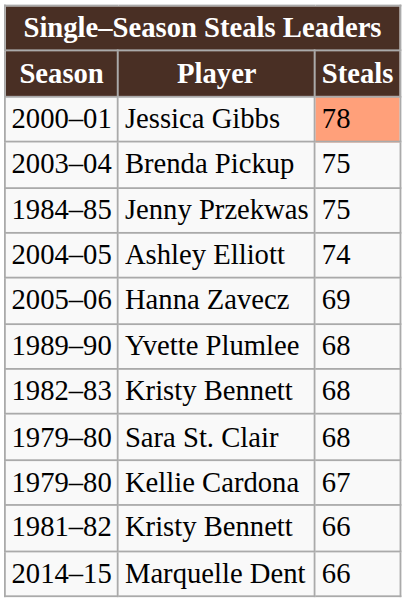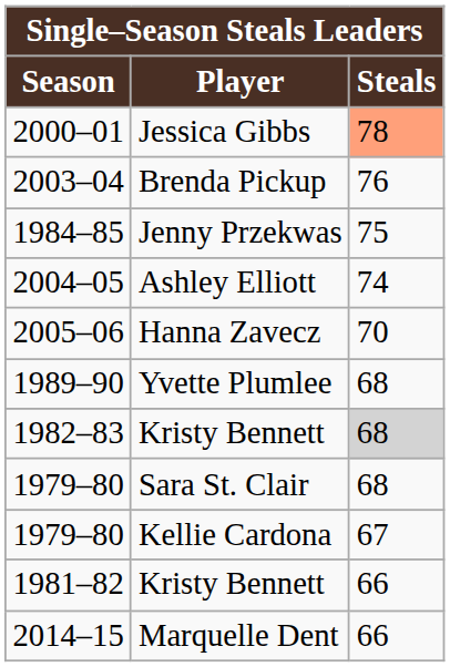Brenda Pickup | Steals: 75 -> 76
Hanna Zavecz | Steals: 69 -> 70
1982–83 / Kristy Bennett | Steals: no background -> lightgrey background
